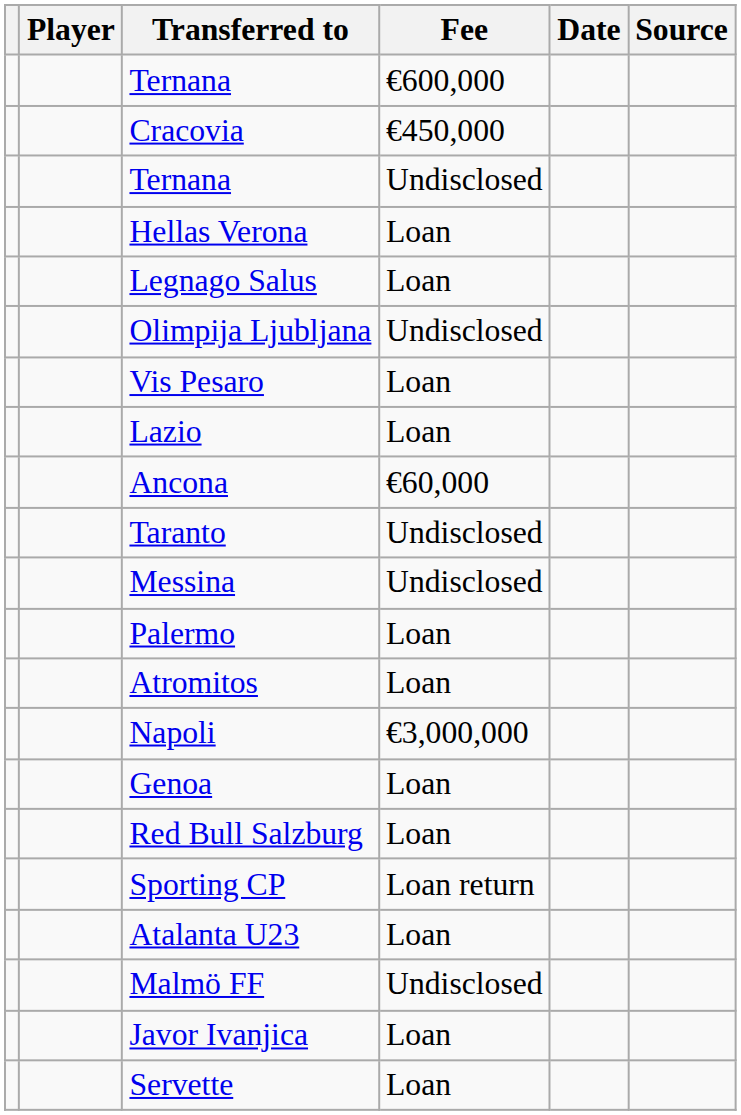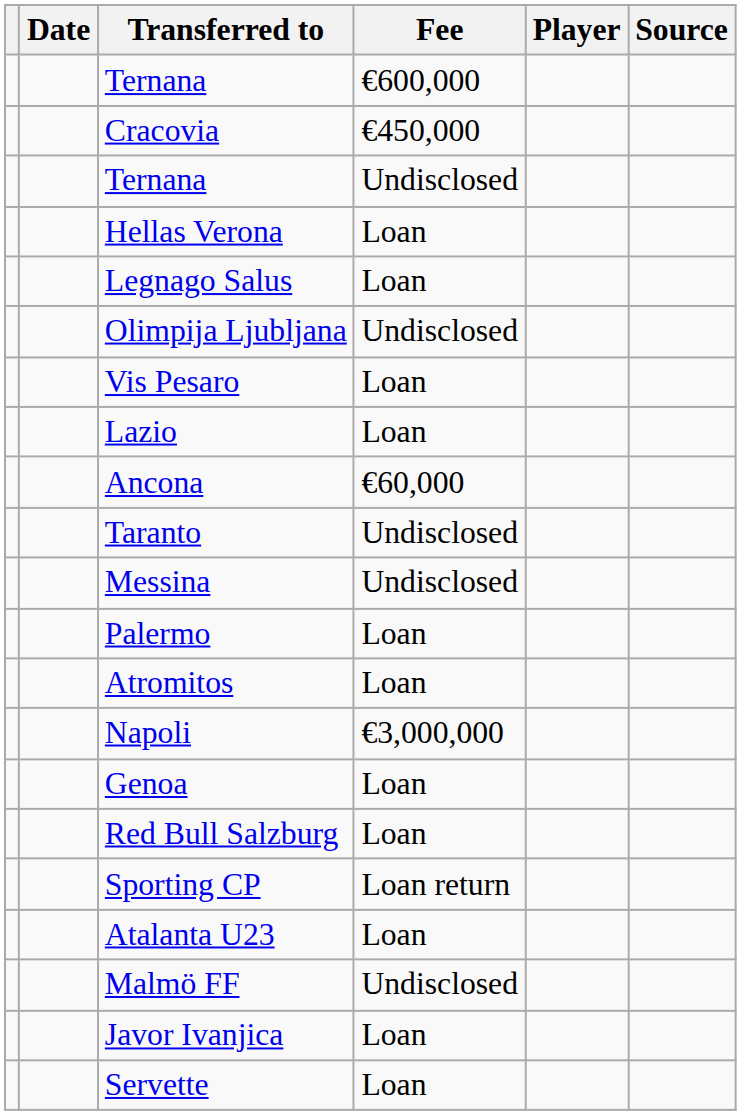columns swapped: Player <-> Date
